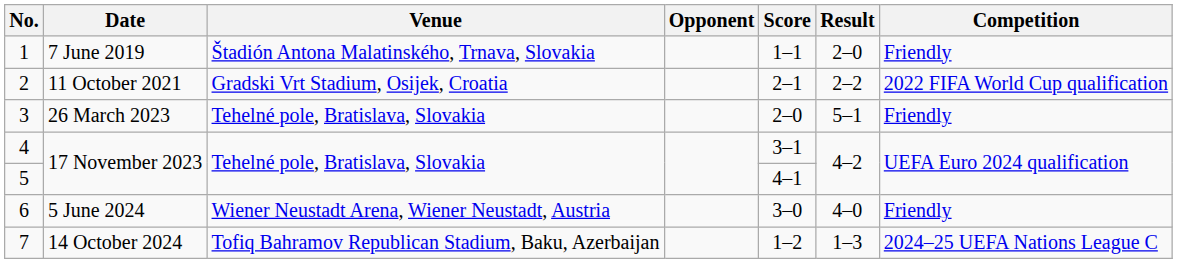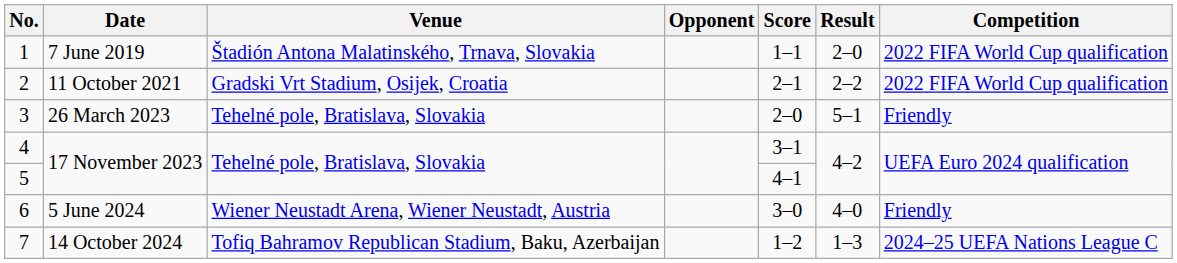1 | Competition: Friendly -> 2022 FIFA World Cup qualification
